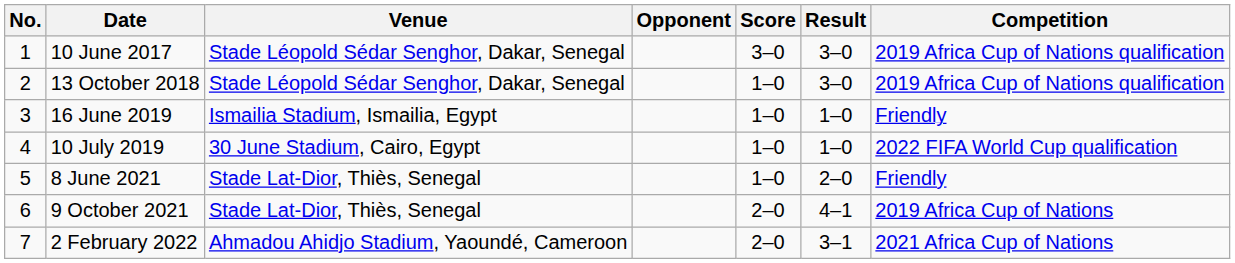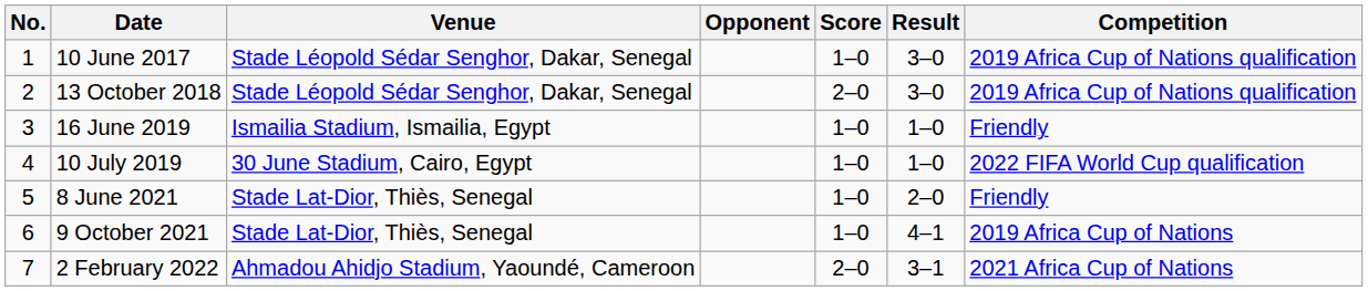10 June 2017 | Score: 3–0 -> 1–0
13 October 2018 | Score: 1–0 -> 2–0
9 October 2021 | Score: 2–0 -> 1–0
